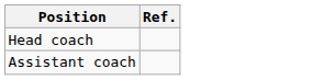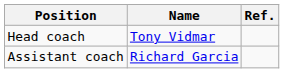+ column: Name | Tony Vidmar | Richard Garcia
